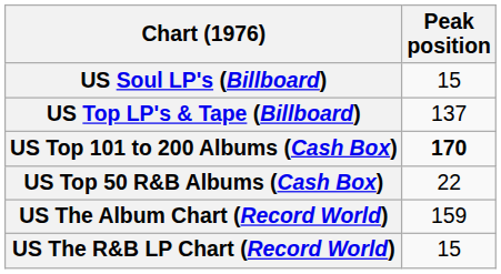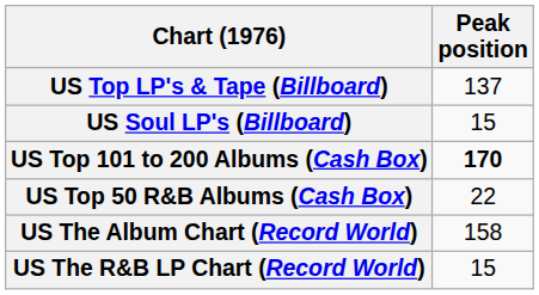rows swapped: US Top LP's & Tape (Billboard) <-> US Soul LP's (Billboard)
US The Album Chart (Record World) | Peak position: 159 -> 158
